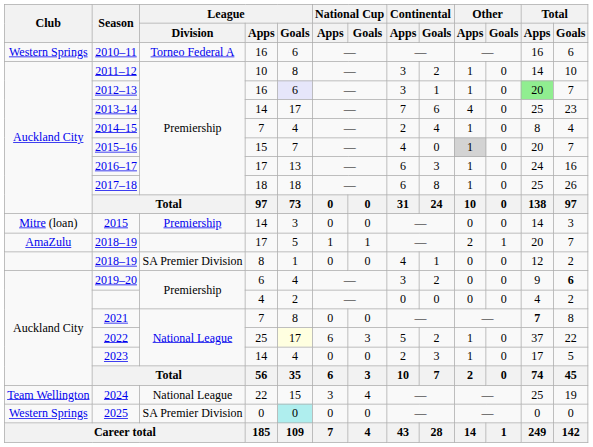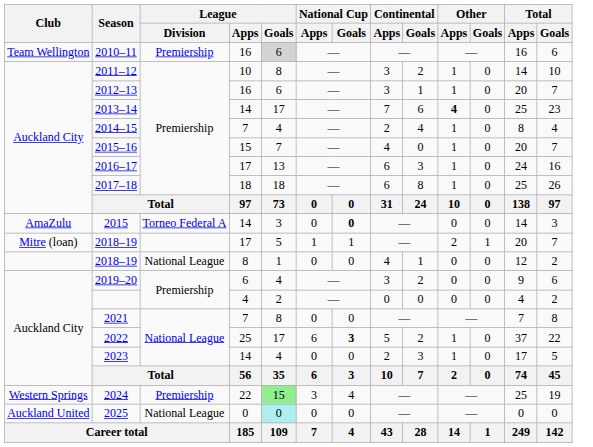2010–11 | Club: Western Springs -> Team Wellington
2010–11 | League / Division: Torneo Federal A -> Premiership
2010–11 | League / Goals: no background -> lightgrey background
2012–13 | League / Goals: lavender background -> no background
2012–13 | Total / Apps: lightgreen background -> no background
2013–14 | Other / Apps: normal -> bold
2015–16 | Other / Apps: lightgrey background -> no background
2015 | Club: Mitre (loan) -> AmaZulu
2015 | League / Division: Premiership -> Torneo Federal A
2015 | National Cup / Goals: normal -> bold
2018–19 / 17 | Club: AmaZulu -> Mitre (loan)
2018–19 / 8 | League / Division: SA Premier Division -> National League
2019–20 | Total / Goals: bold -> normal
2021 | Total / Apps: bold -> normal
2022 | League / Goals: lightyellow background -> no background
2022 | National Cup / Goals: normal -> bold
2024 | Club: Team Wellington -> Western Springs
2024 | League / Division: National League -> Premiership
2024 | League / Goals: no background -> lightgreen background
2025 | Club: Western Springs -> Auckland United
2025 | League / Division: SA Premier Division -> National League
